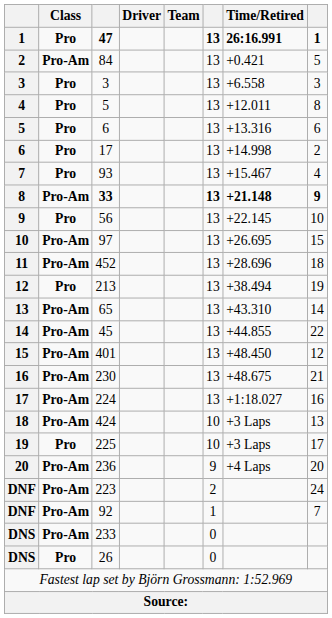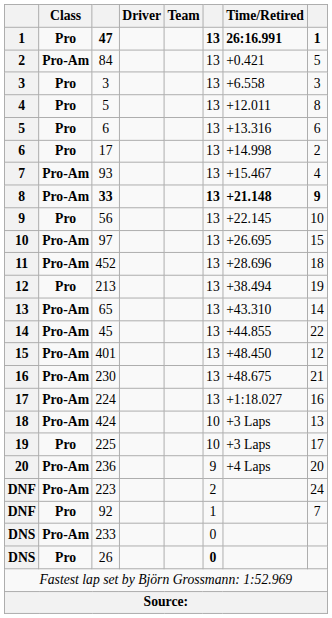93 | Class: Pro -> Pro-Am
92 | Class: Pro-Am -> Pro
26 | column 6: normal -> bold
